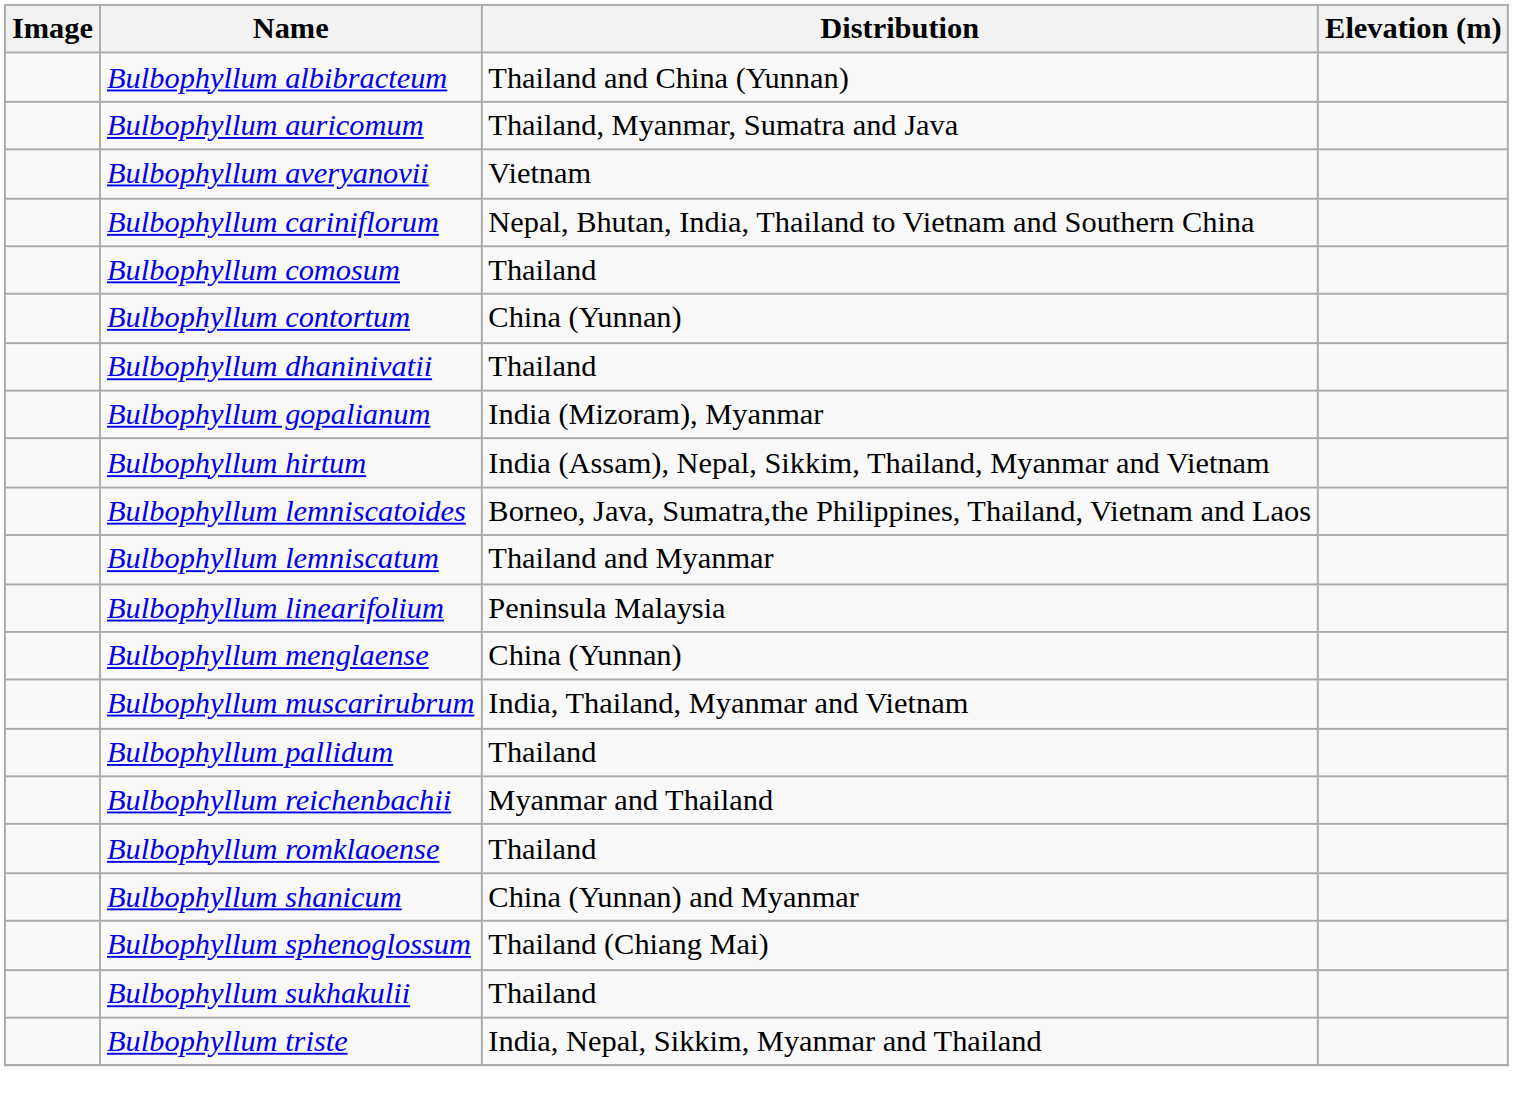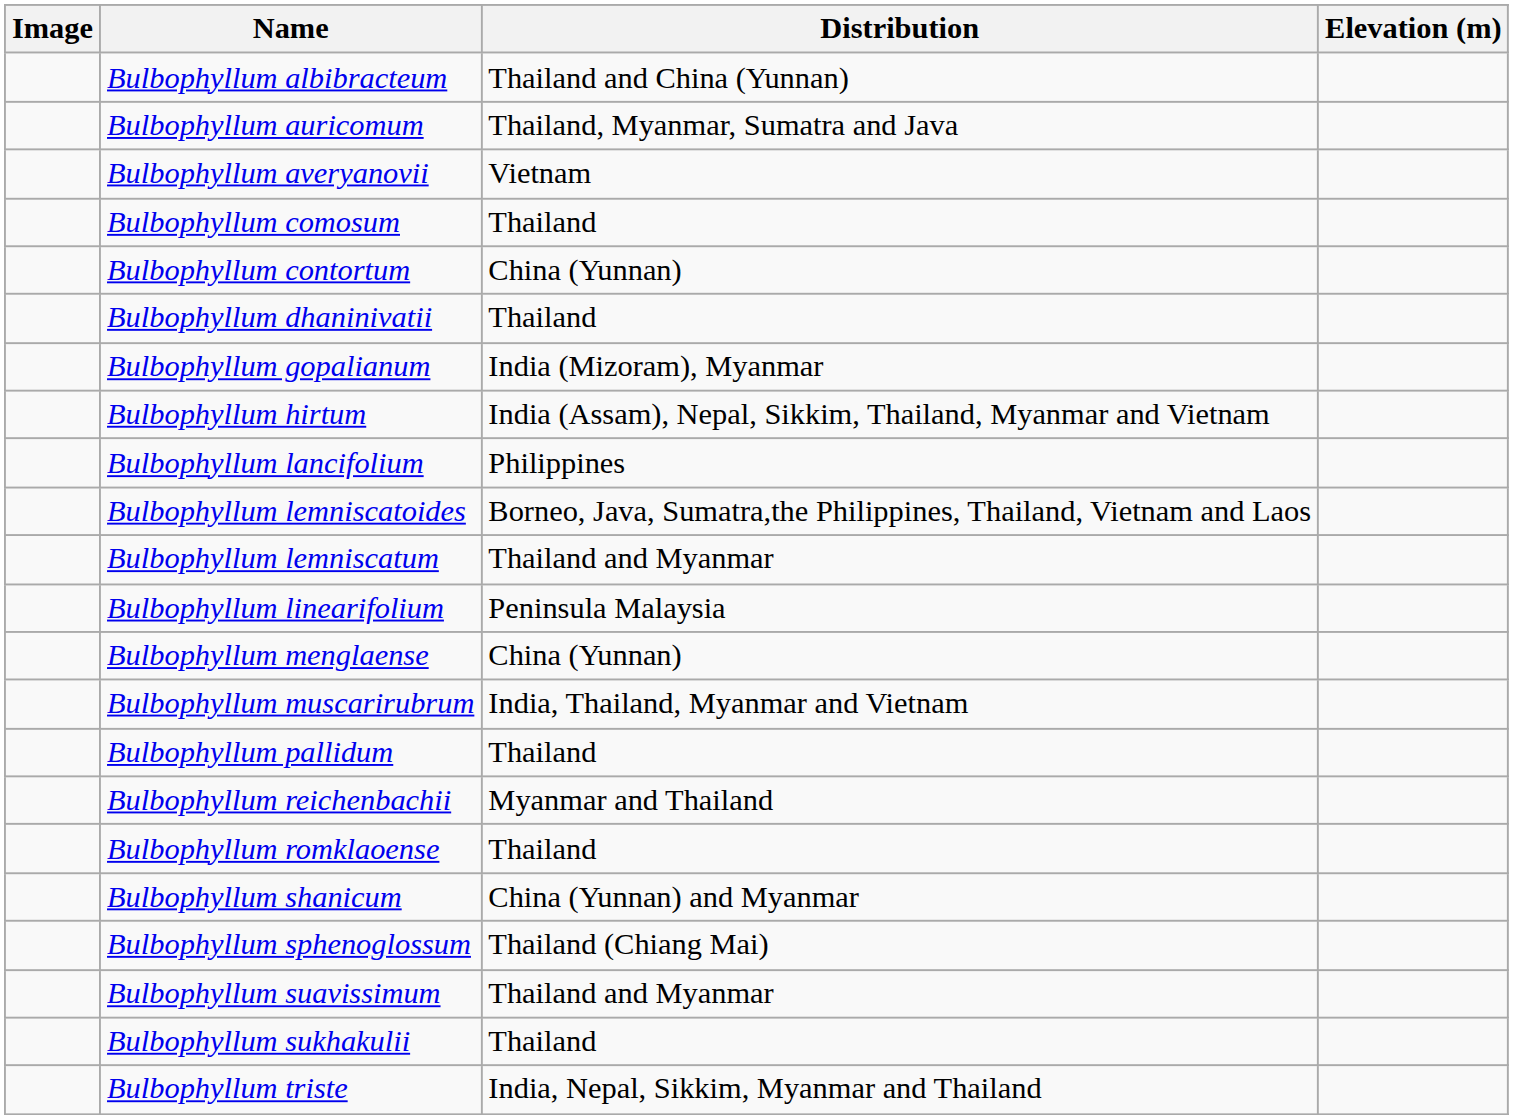- row: Bulbophyllum cariniflorum | Nepal, Bhutan, India, Thailand to Vietnam and Southern China
+ row: Bulbophyllum lancifolium | Philippines
+ row: Bulbophyllum suavissimum | Thailand and Myanmar
